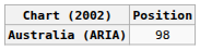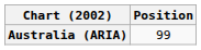Australia (ARIA) | Position: 98 -> 99
